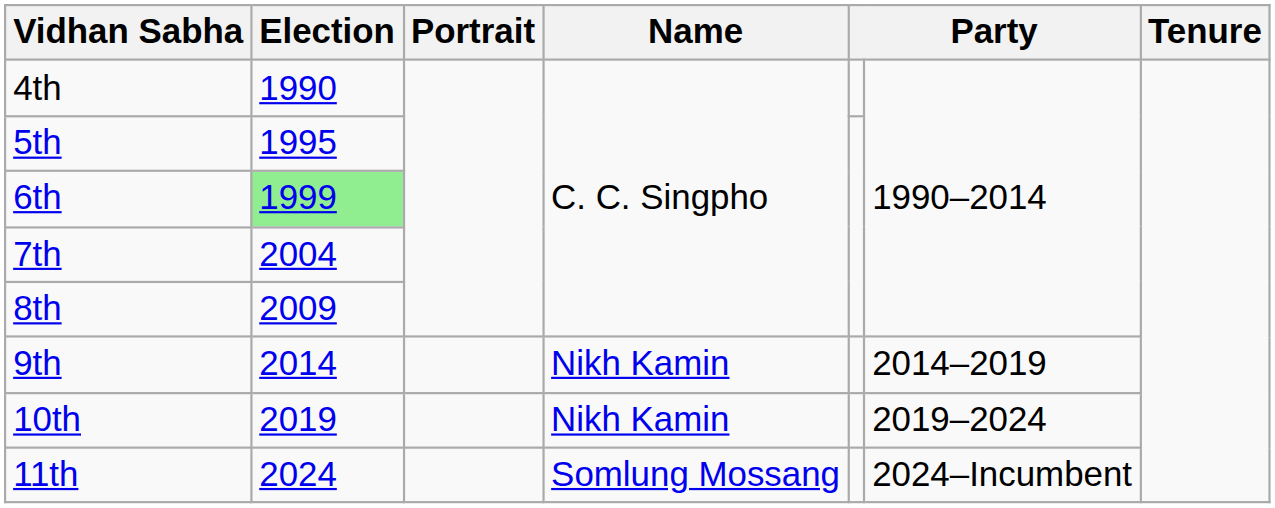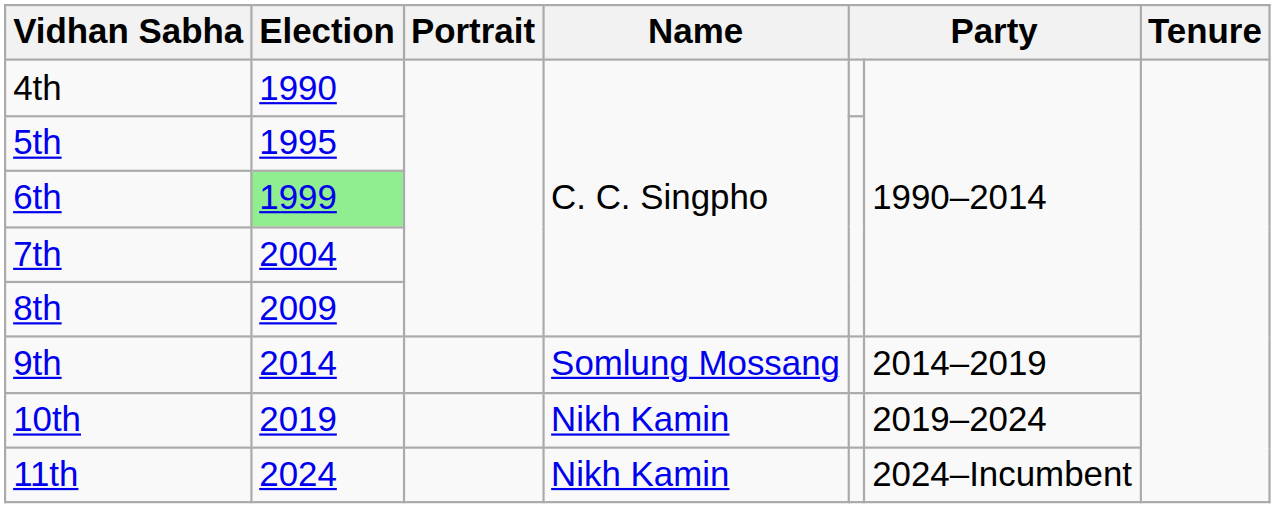9th | Name: Nikh Kamin -> Somlung Mossang
11th | Name: Somlung Mossang -> Nikh Kamin
